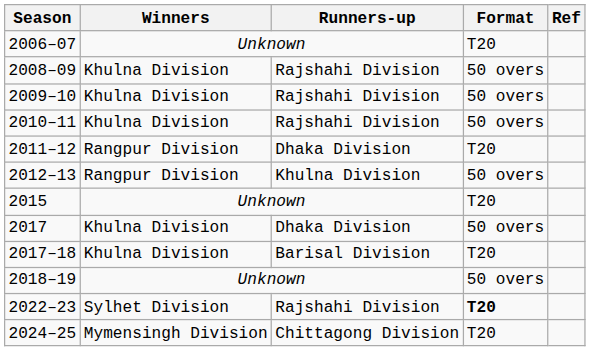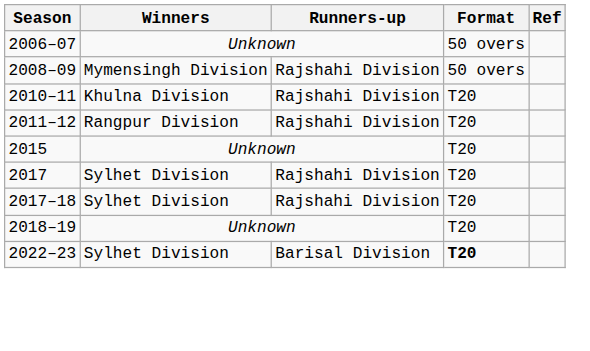2006–07 | Format: T20 -> 50 overs
2008–09 | Winners: Khulna Division -> Mymensingh Division
- row: 2009–10 | Khulna Division | Rajshahi Division | 50 overs
2010–11 | Format: 50 overs -> T20
2011–12 | Runners-up: Dhaka Division -> Rajshahi Division
- row: 2012–13 | Rangpur Division | Khulna Division | 50 overs
2017 | Winners: Khulna Division -> Sylhet Division
2017 | Runners-up: Dhaka Division -> Rajshahi Division
2017 | Format: 50 overs -> T20
2017–18 | Winners: Khulna Division -> Sylhet Division
2017–18 | Runners-up: Barisal Division -> Rajshahi Division
2018–19 | Format: 50 overs -> T20
2022–23 | Runners-up: Rajshahi Division -> Barisal Division
- row: 2024–25 | Mymensingh Division | Chittagong Division | T20
